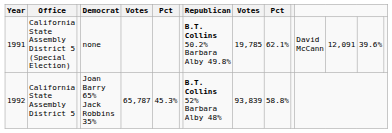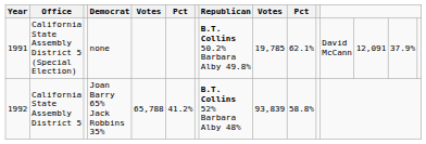California State Assembly District 5 (Special Election) | column 14: 39.6% -> 37.9%
California State Assembly District 5 | column 5: 65,787 -> 65,788
California State Assembly District 5 | column 6: 45.3% -> 41.2%
